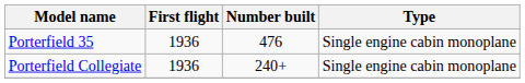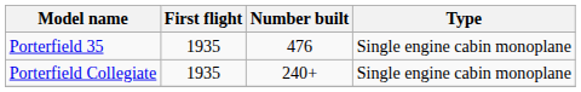Porterfield 35 | First flight: 1936 -> 1935
Porterfield Collegiate | First flight: 1936 -> 1935
